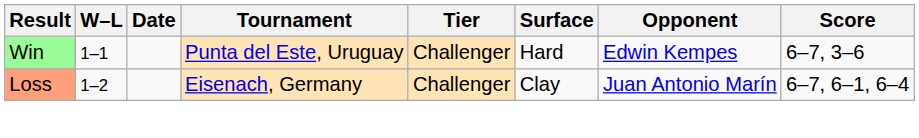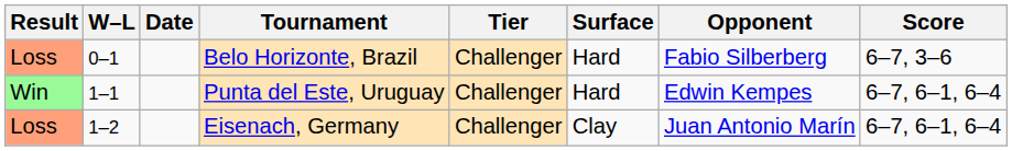+ row: Loss | 0–1 | Belo Horizonte, Brazil | Challenger | Hard | Fabio Silberberg | 6–7, 3–6
Punta del Este, Uruguay | Score: 6–7, 3–6 -> 6–7, 6–1, 6–4
